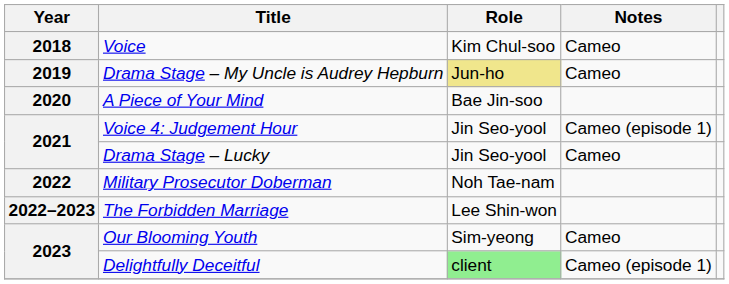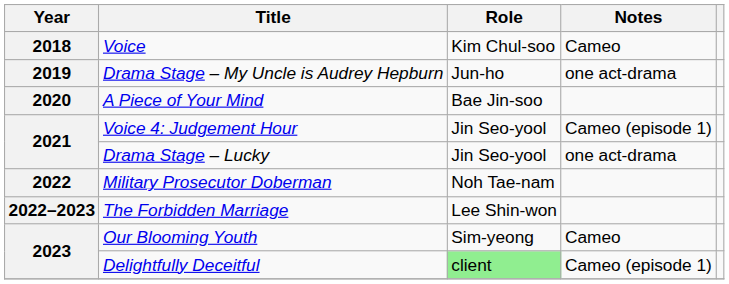Drama Stage – My Uncle is Audrey Hepburn | Role: khaki background -> no background
Drama Stage – My Uncle is Audrey Hepburn | Notes: Cameo -> one act-drama
Drama Stage – Lucky | Notes: Cameo -> one act-drama
